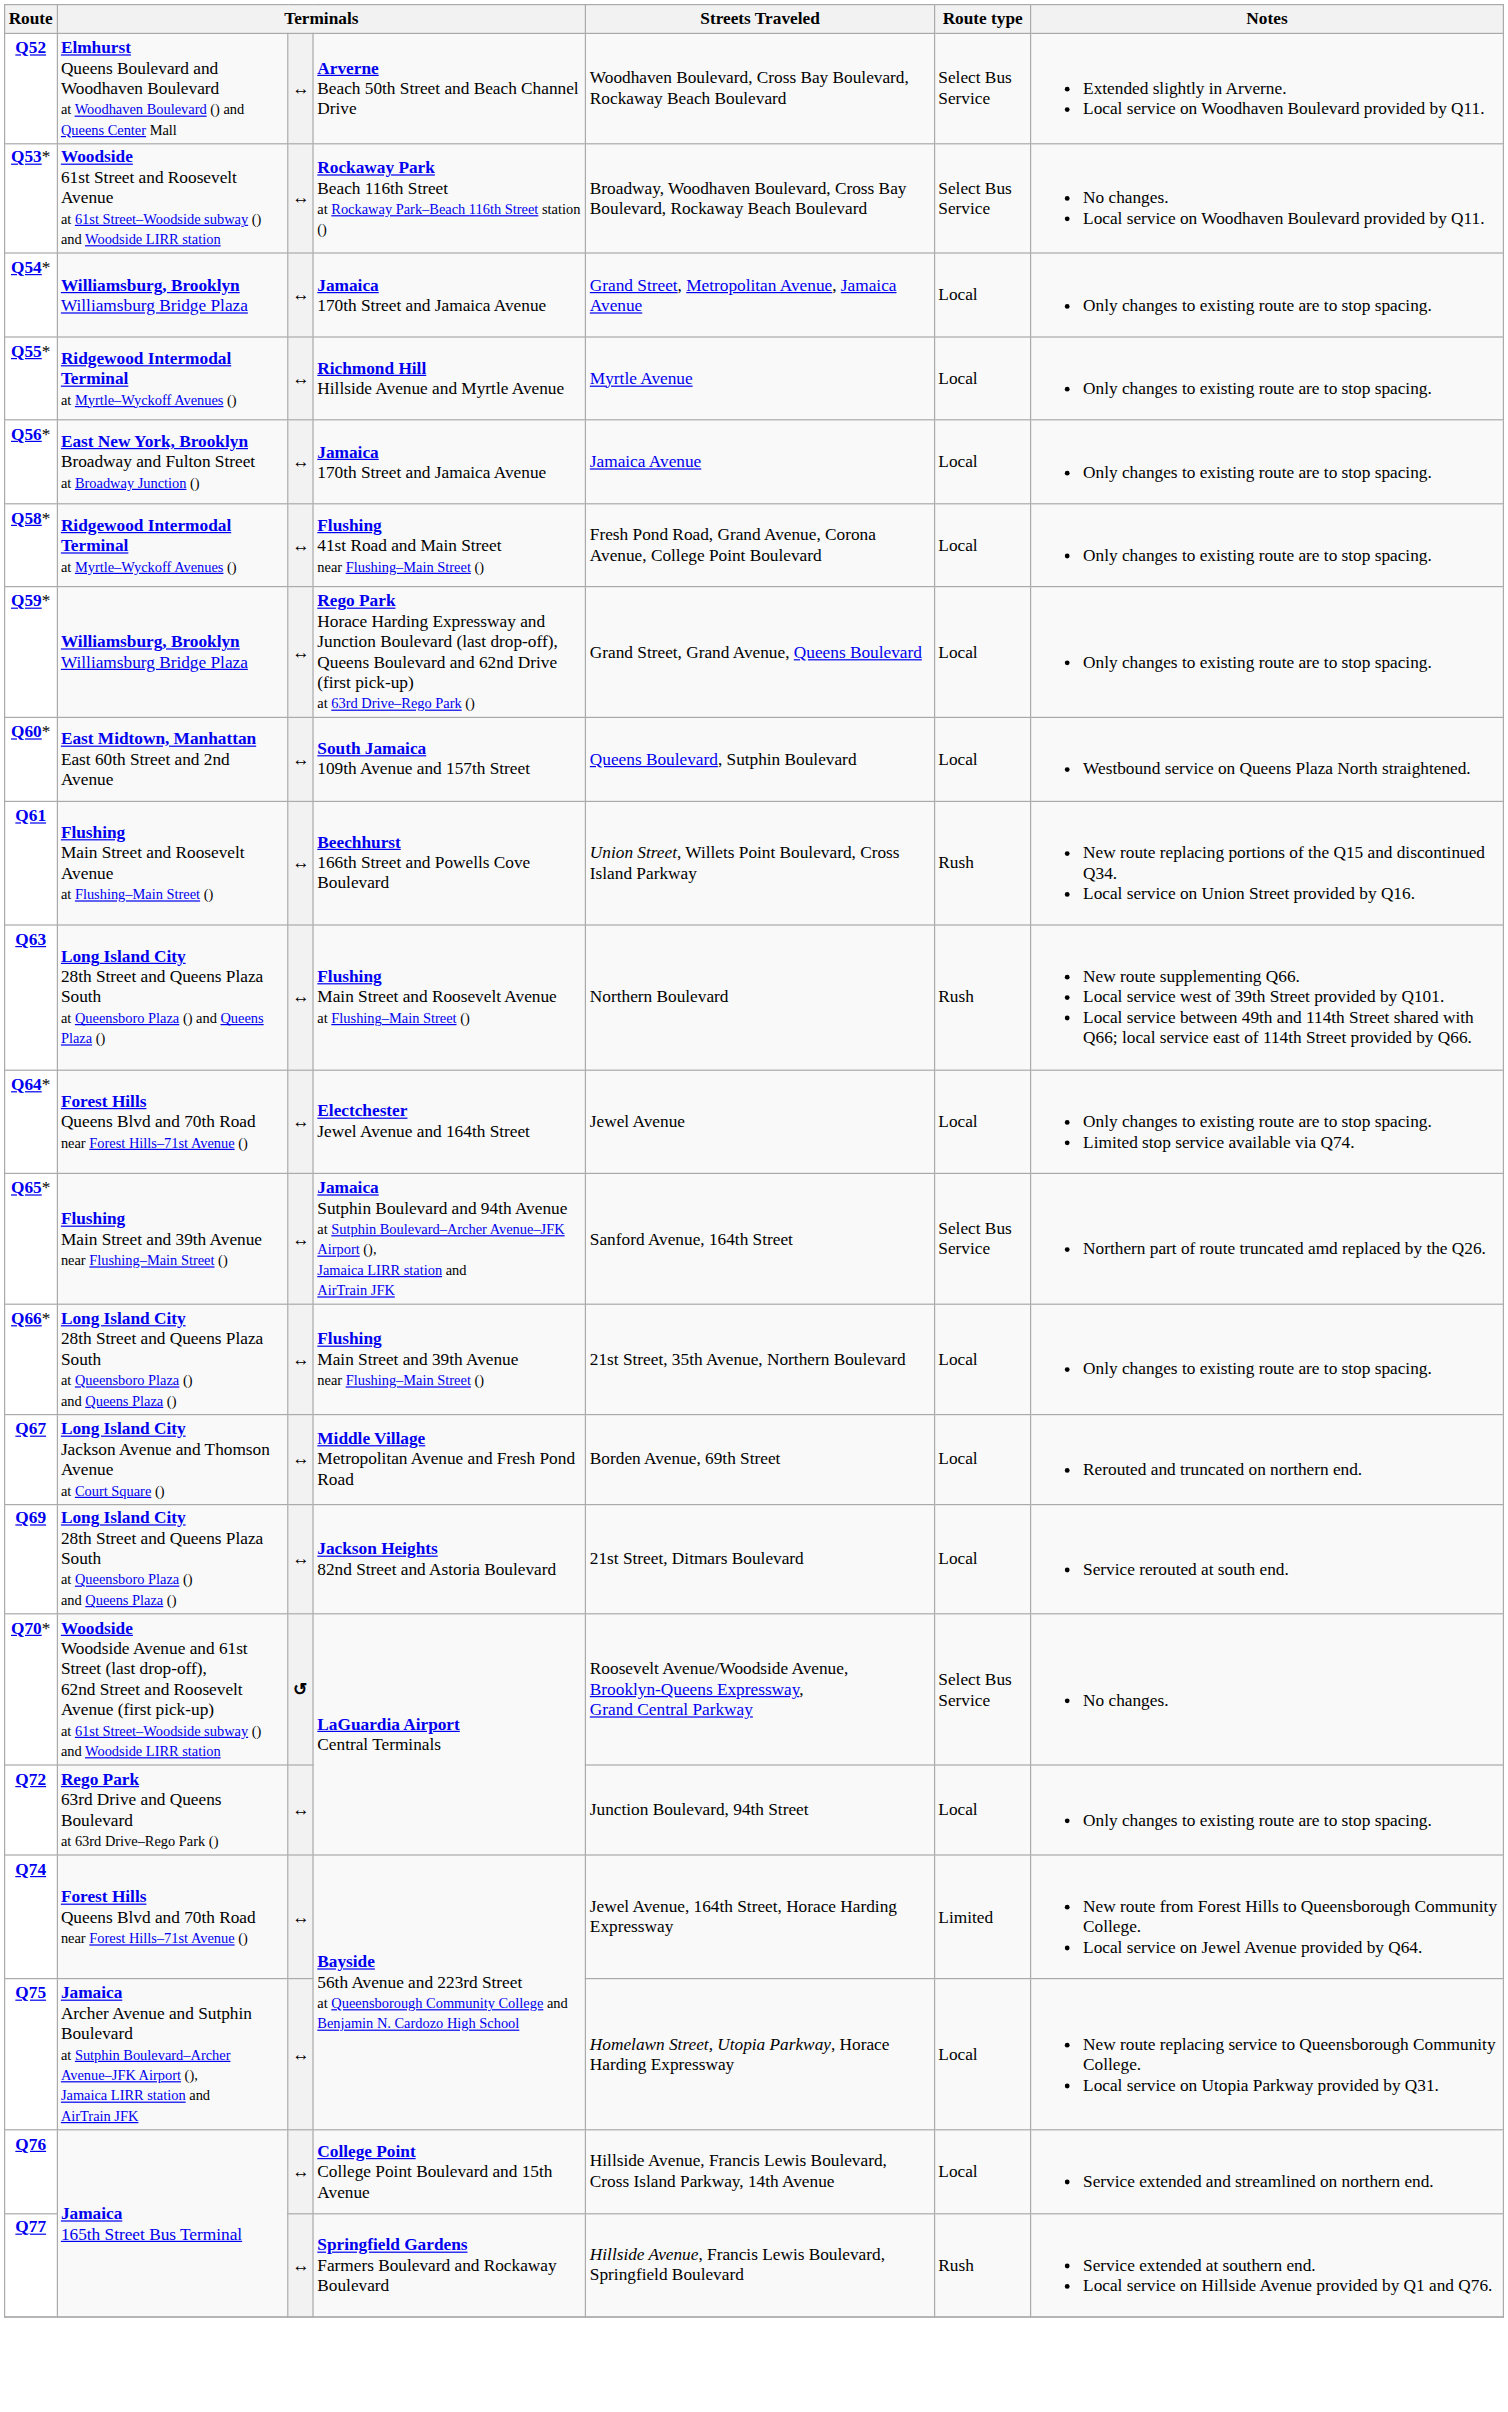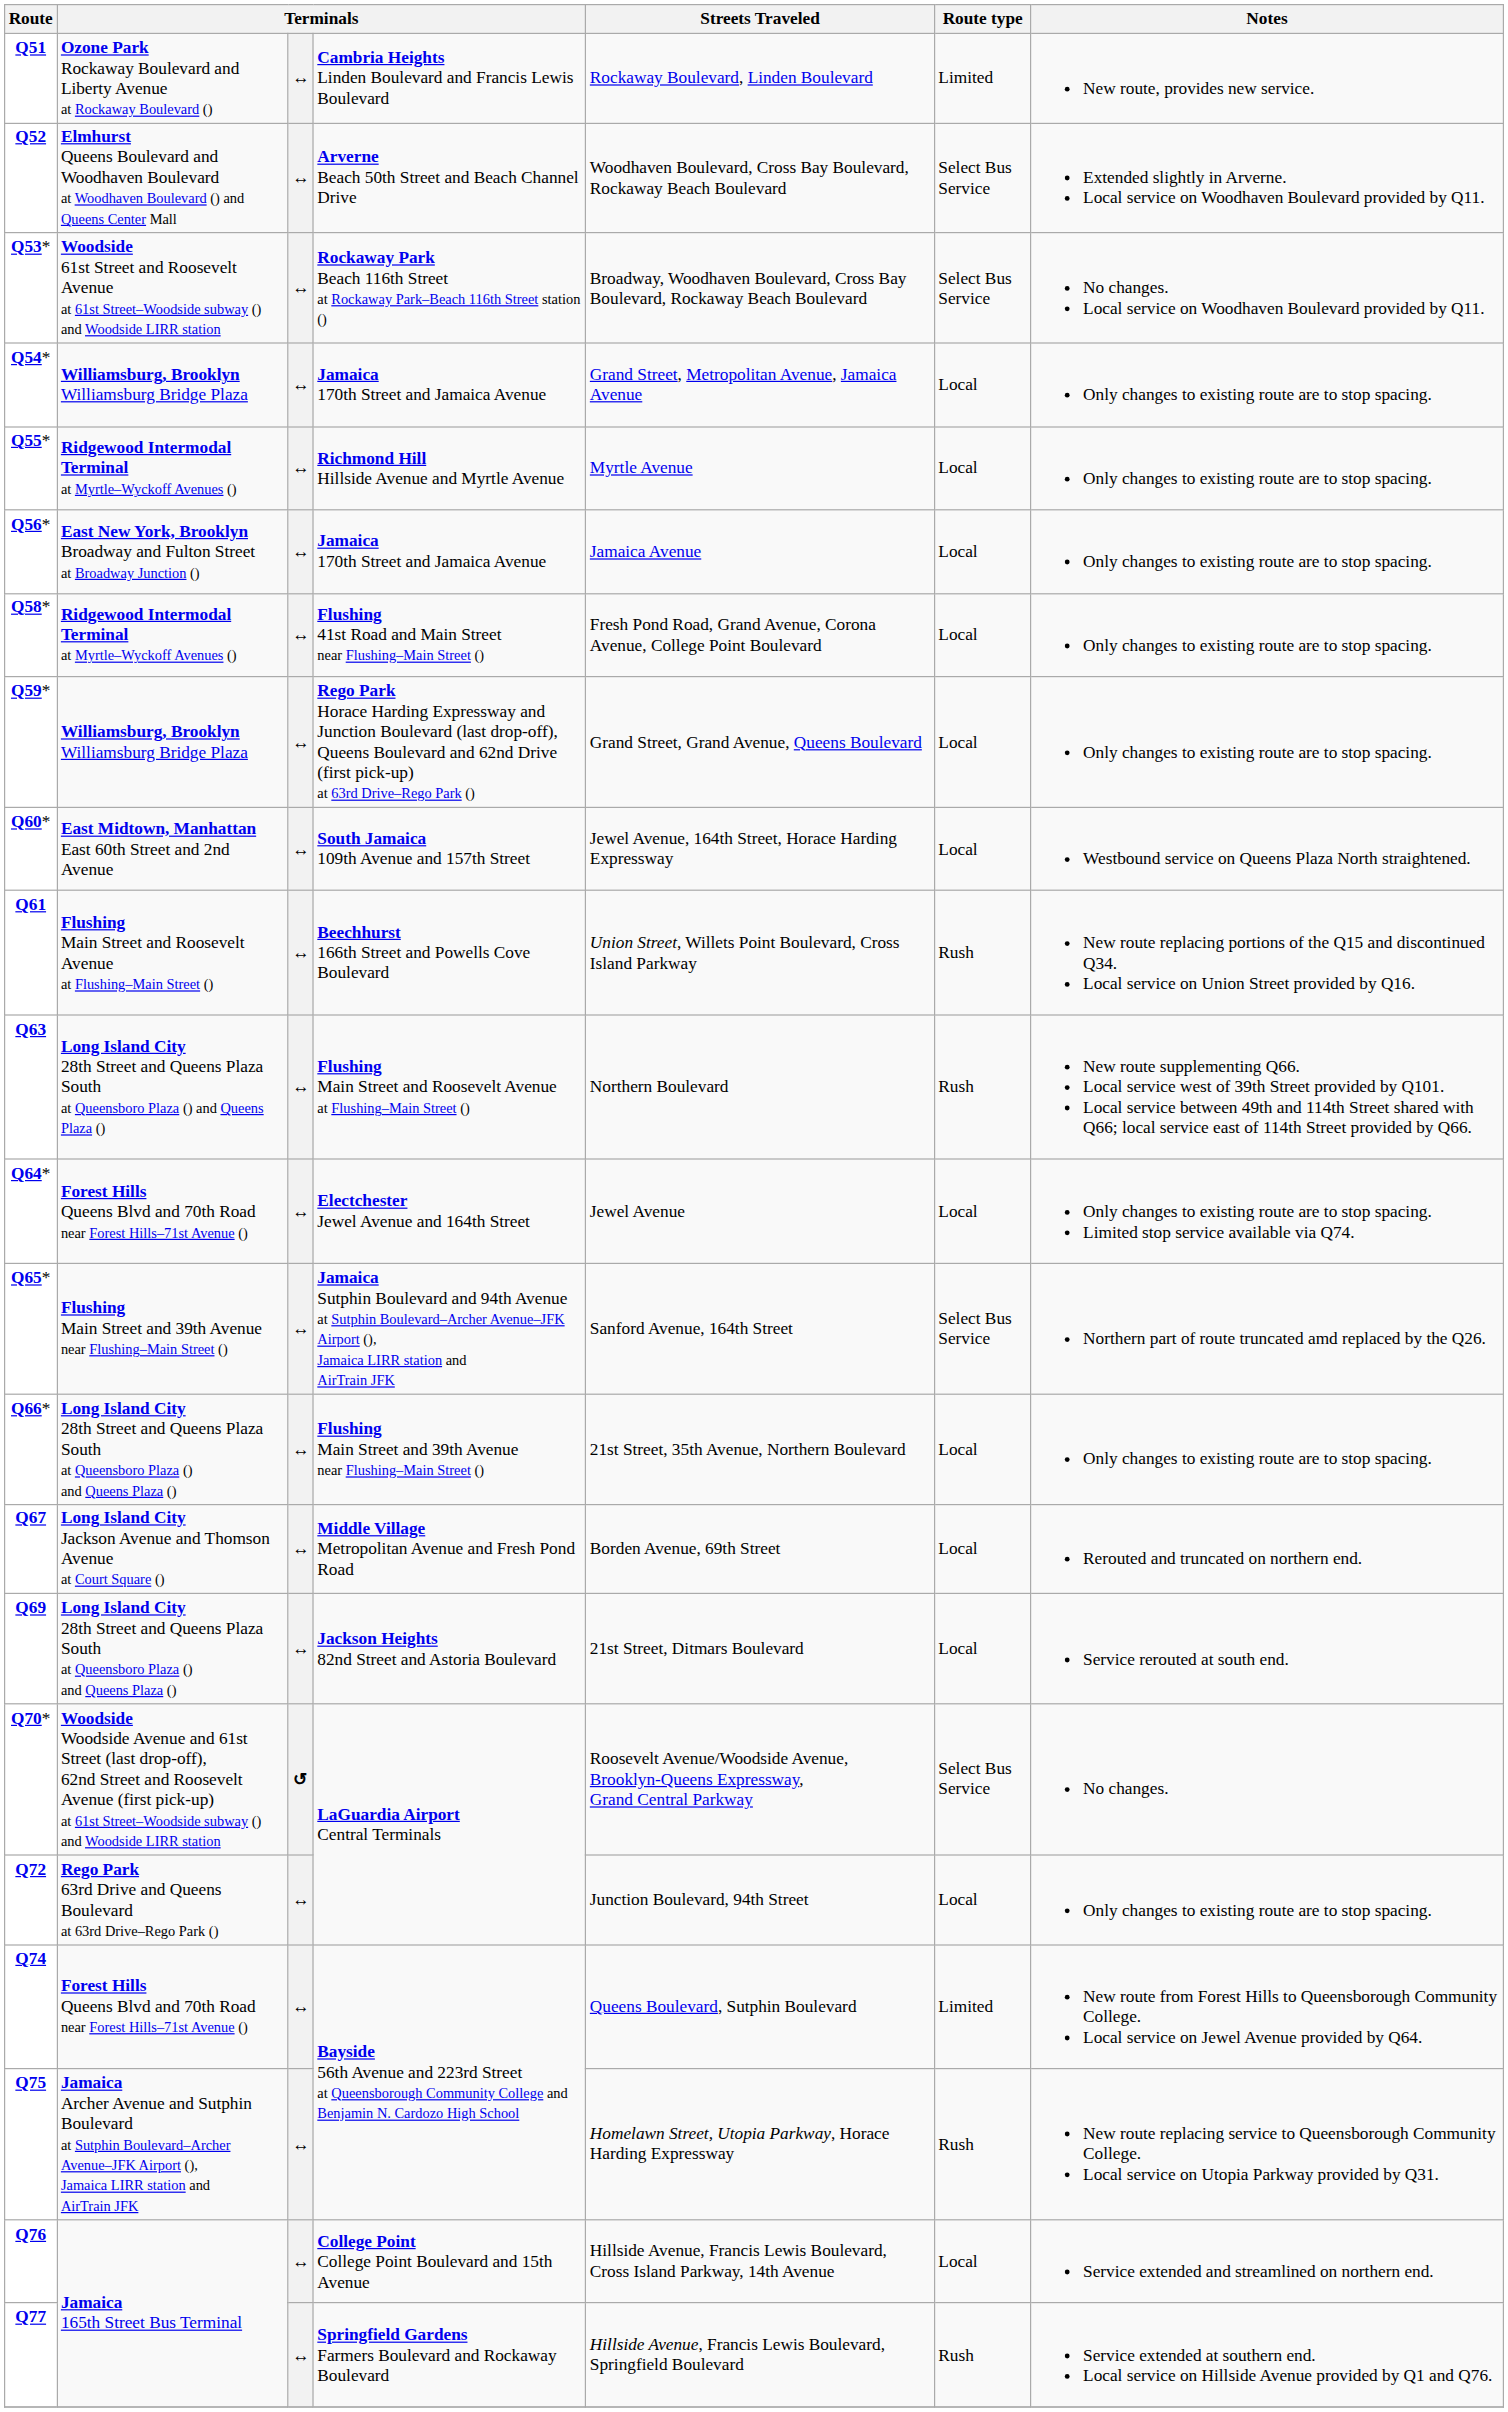+ row: Q51 | Ozone Park Rockaway Boulevard and Liberty Avenue at Rockaway Boulevard () | ↔ | Cambria Heights Linden Boulevard and Francis Lewis Boulevard | Rockaway Boulevard, Linden Boulevard | Limited | New route, provides new service.
Q60* | Streets Traveled: Queens Boulevard, Sutphin Boulevard -> Jewel Avenue, 164th Street, Horace Harding Expressway
Q74 | Streets Traveled: Jewel Avenue, 164th Street, Horace Harding Expressway -> Queens Boulevard, Sutphin Boulevard
Q75 | Route type: Local -> Rush
